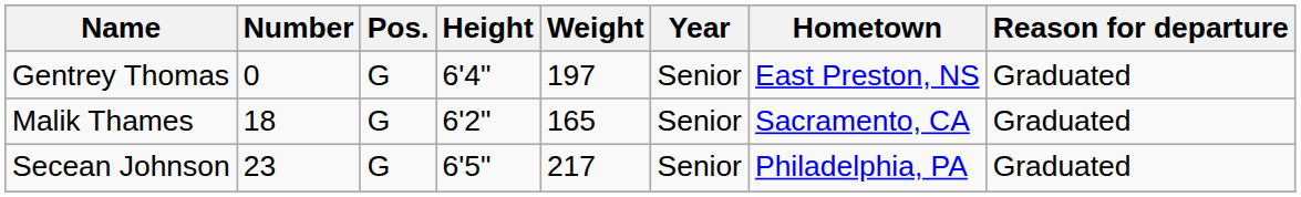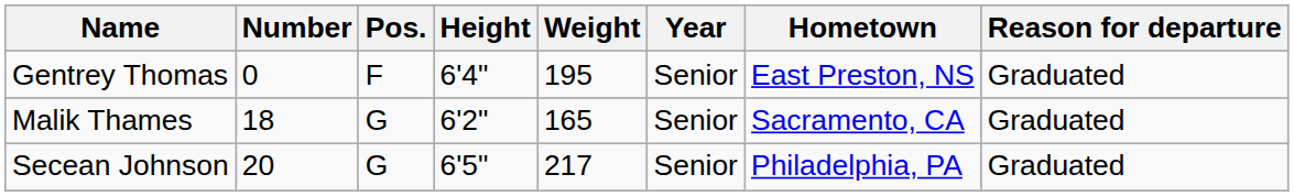Gentrey Thomas | Pos.: G -> F
Gentrey Thomas | Weight: 197 -> 195
Secean Johnson | Number: 23 -> 20
